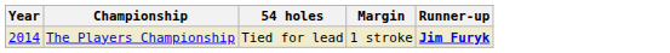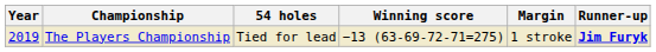+ column: Winning score | −13 (63-69-72-71=275)
The Players Championship | Year: 2014 -> 2019
